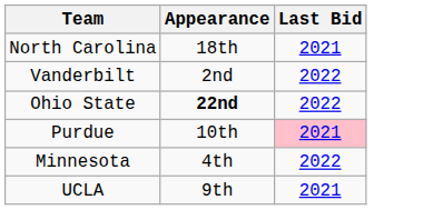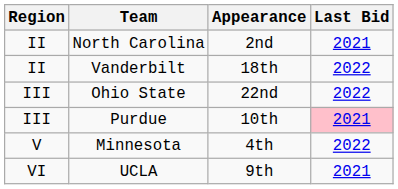+ column: Region | II | II | III | III | V | VI
North Carolina | Appearance: 18th -> 2nd
Vanderbilt | Appearance: 2nd -> 18th
Ohio State | Appearance: bold -> normal
